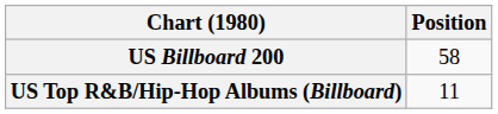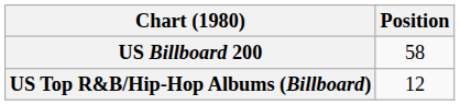US Top R&B/Hip-Hop Albums (Billboard) | Position: 11 -> 12
